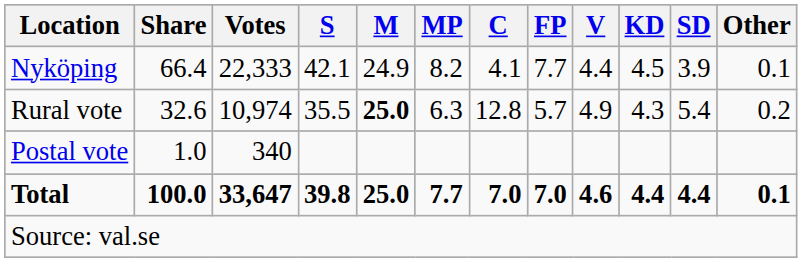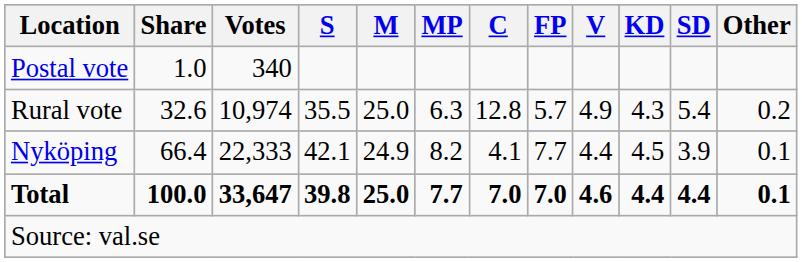rows swapped: Nyköping <-> Postal vote
Rural vote | M: bold -> normal
